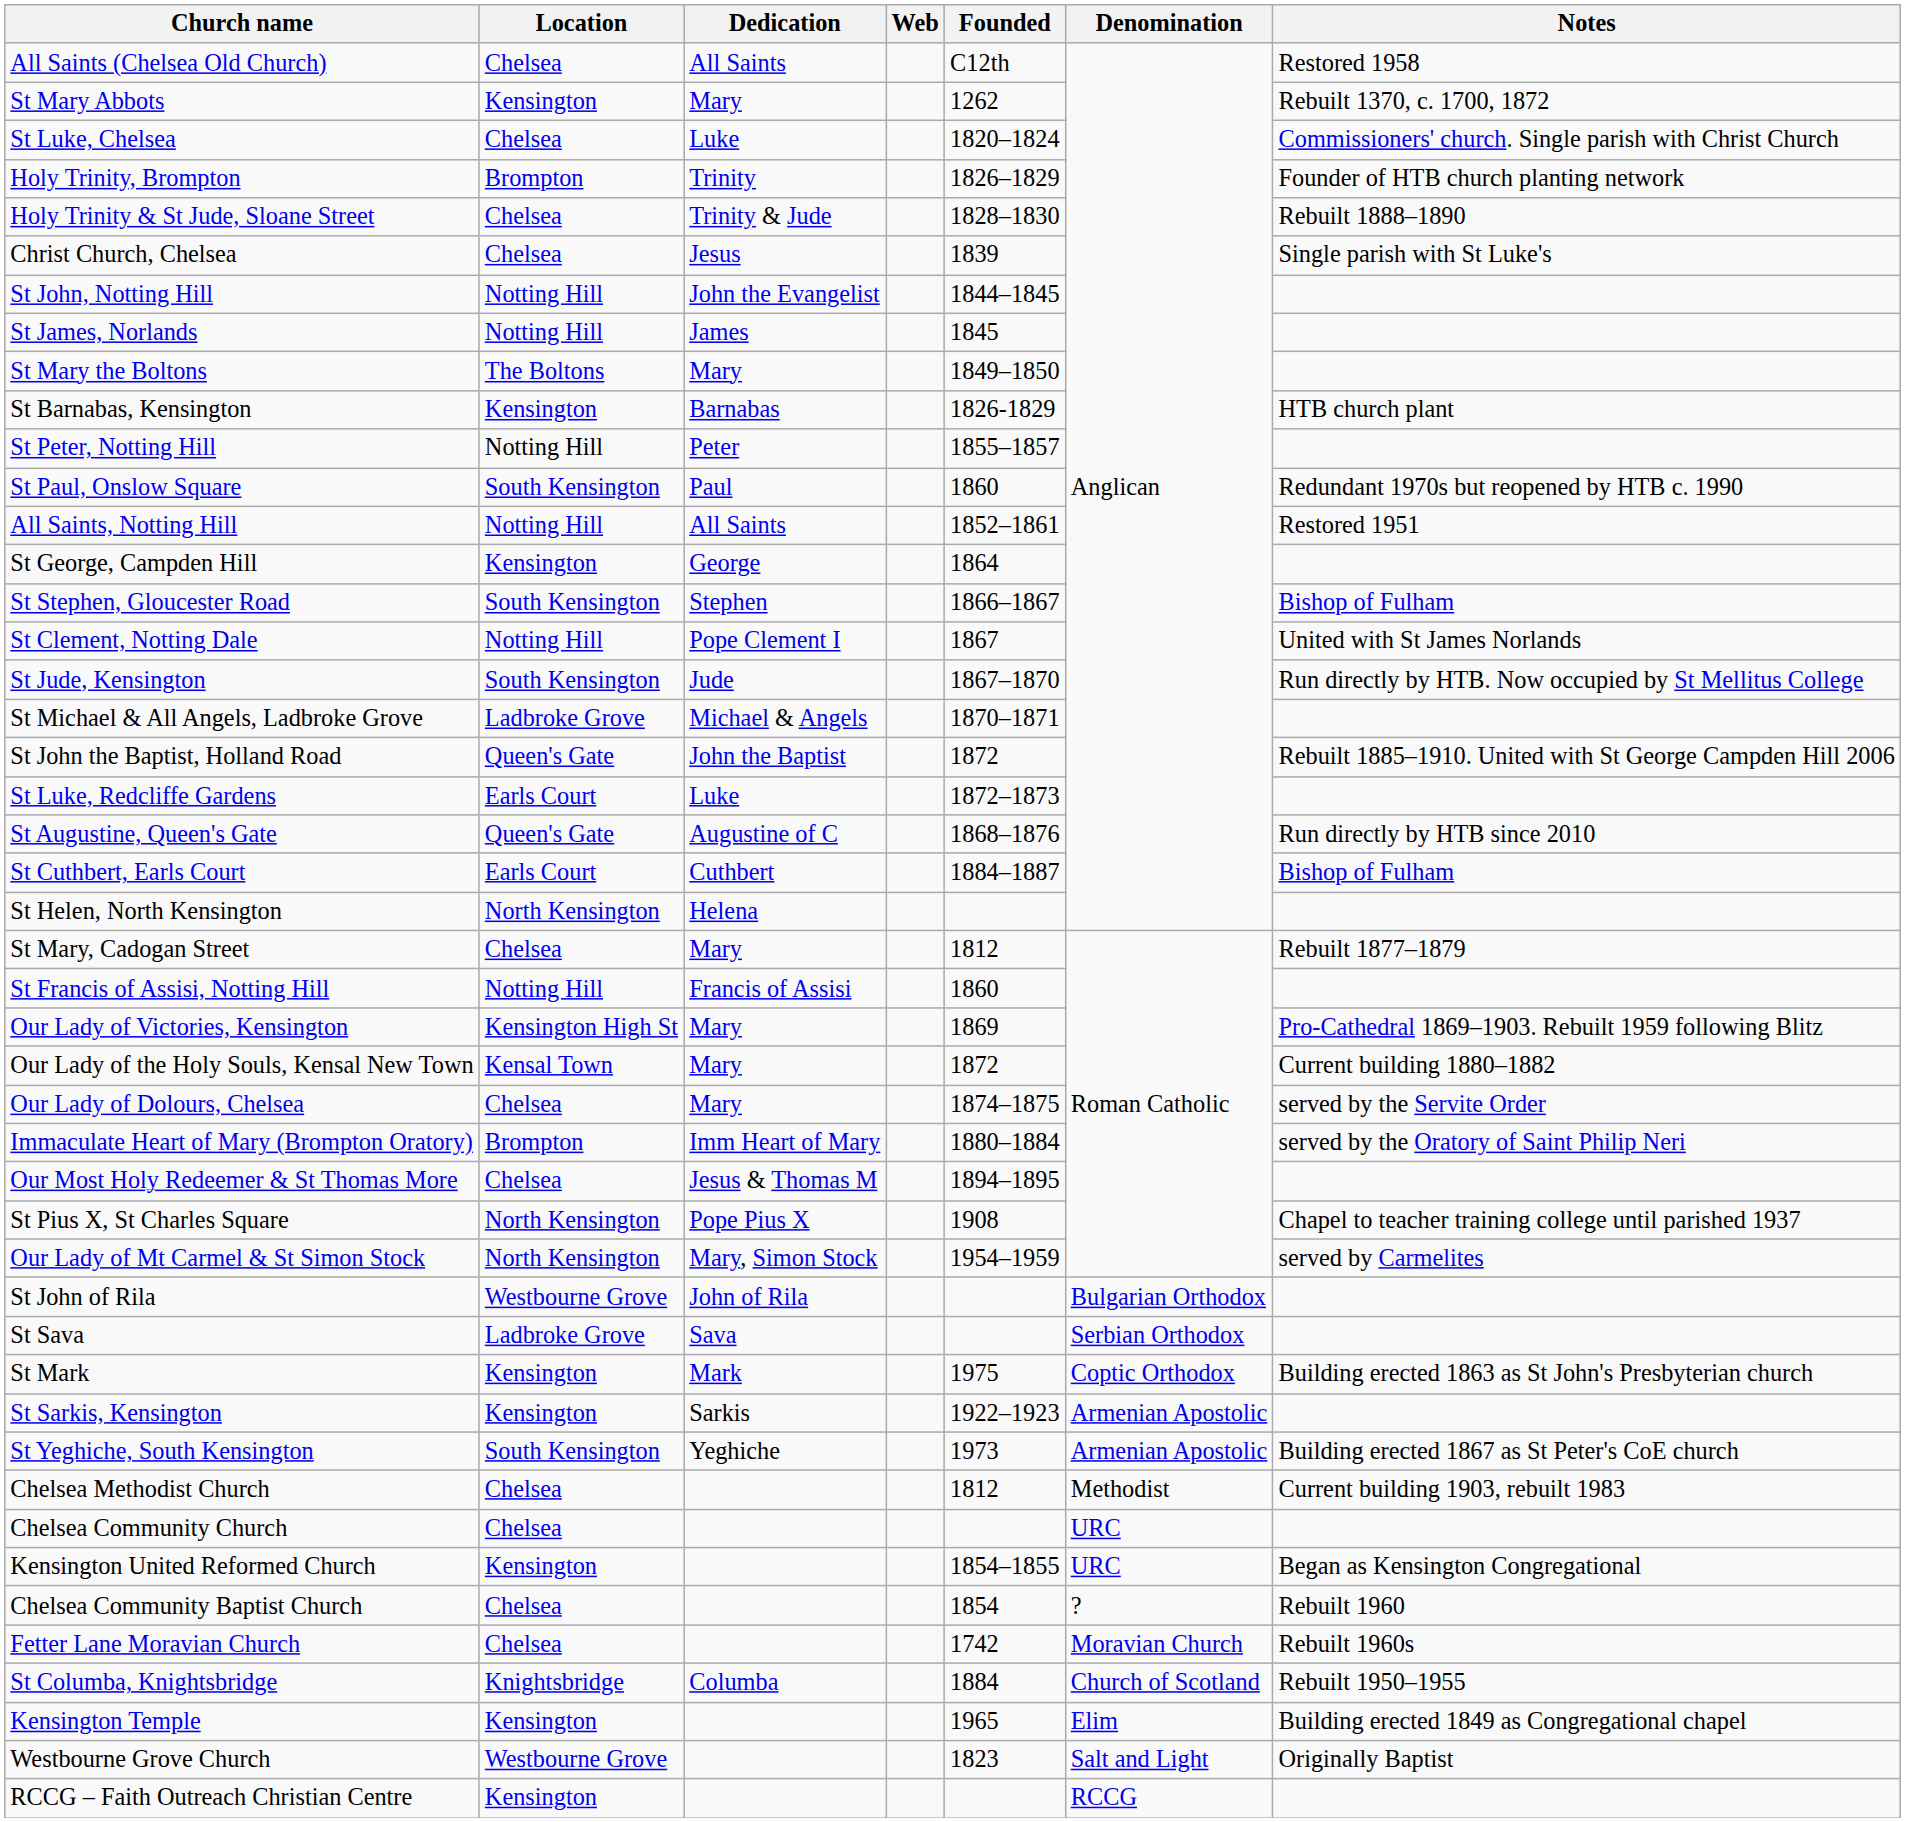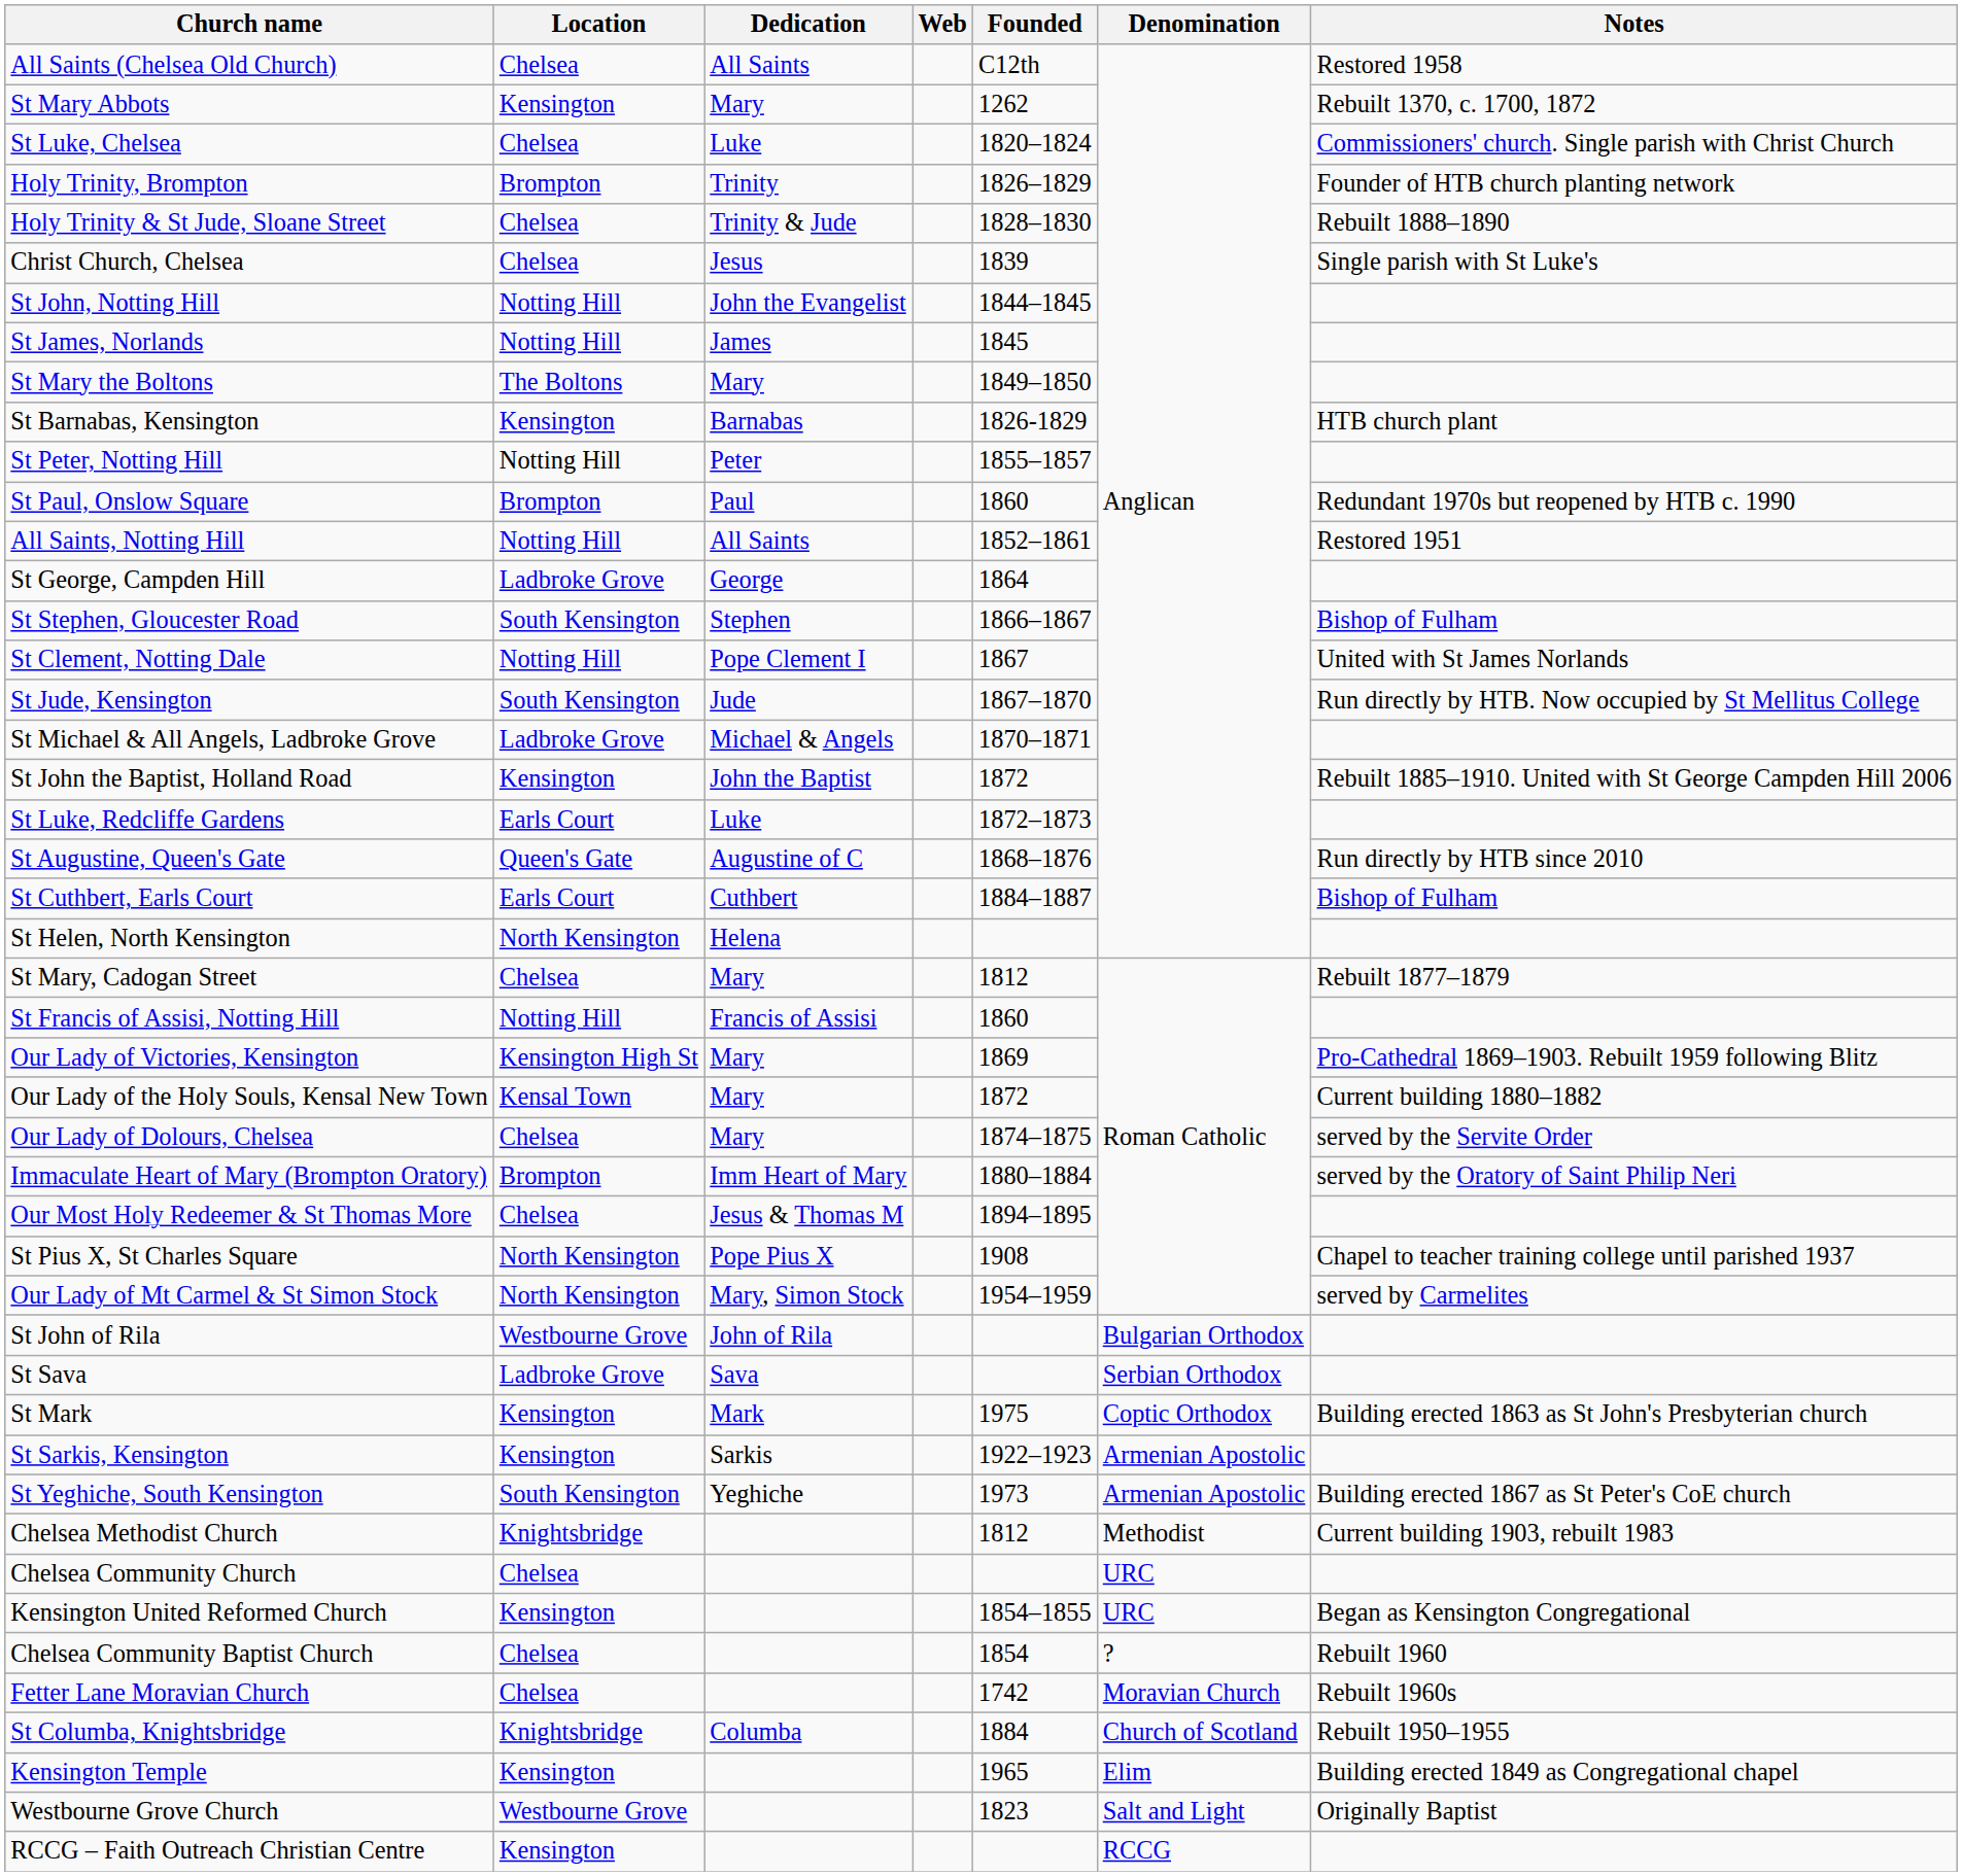St Paul, Onslow Square | Location: South Kensington -> Brompton
St George, Campden Hill | Location: Kensington -> Ladbroke Grove
St John the Baptist, Holland Road | Location: Queen's Gate -> Kensington
Chelsea Methodist Church | Location: Chelsea -> Knightsbridge
